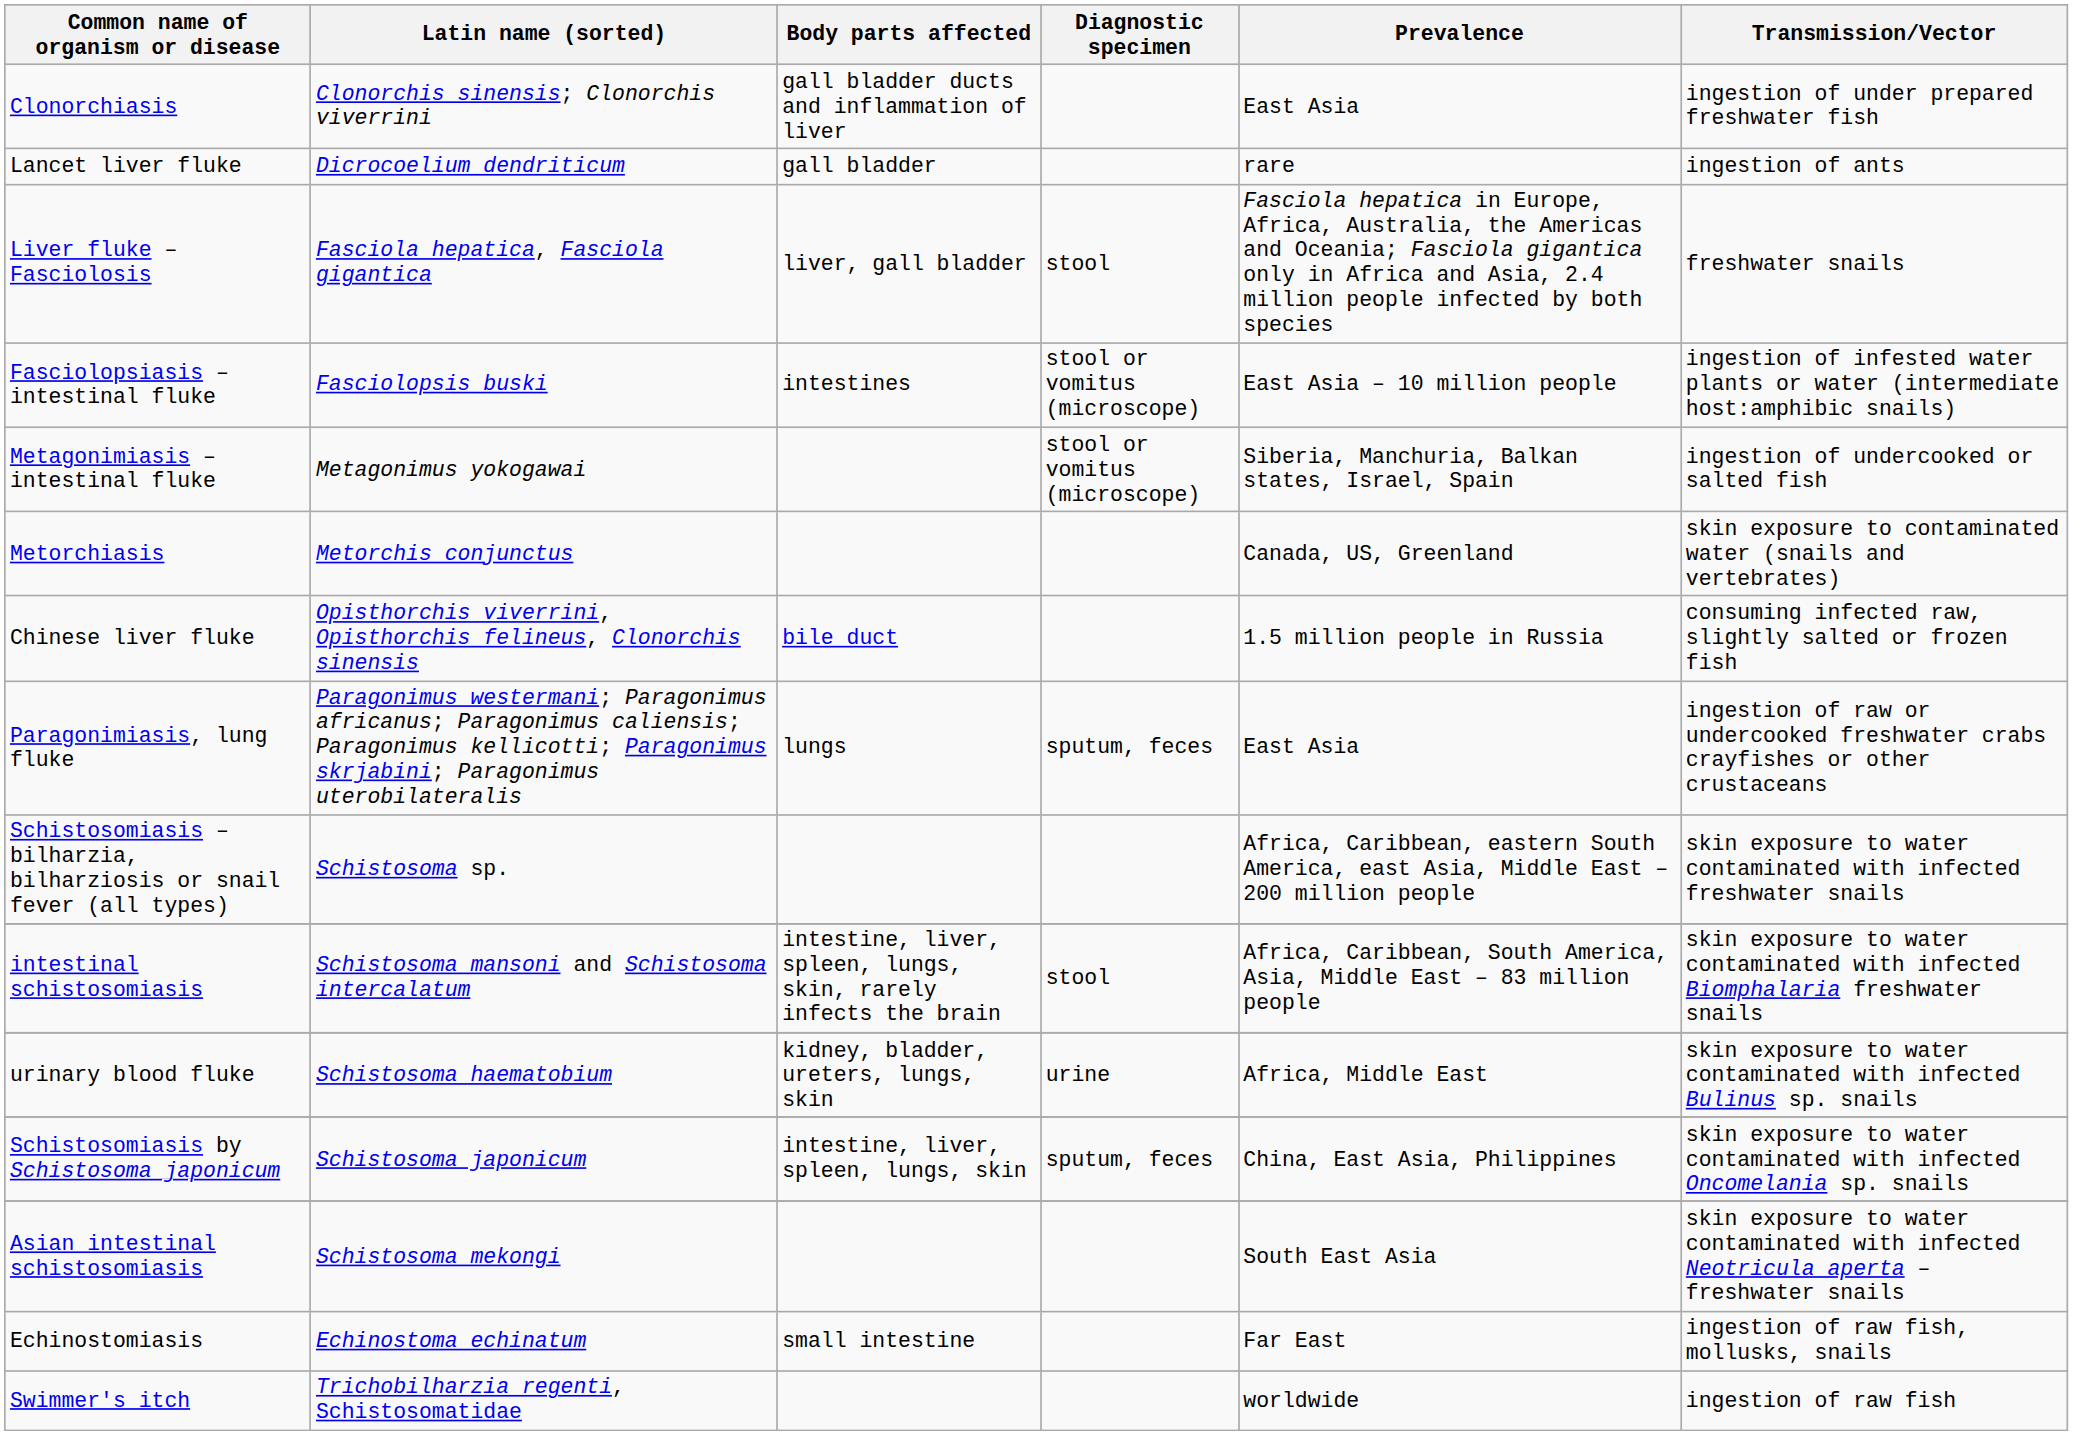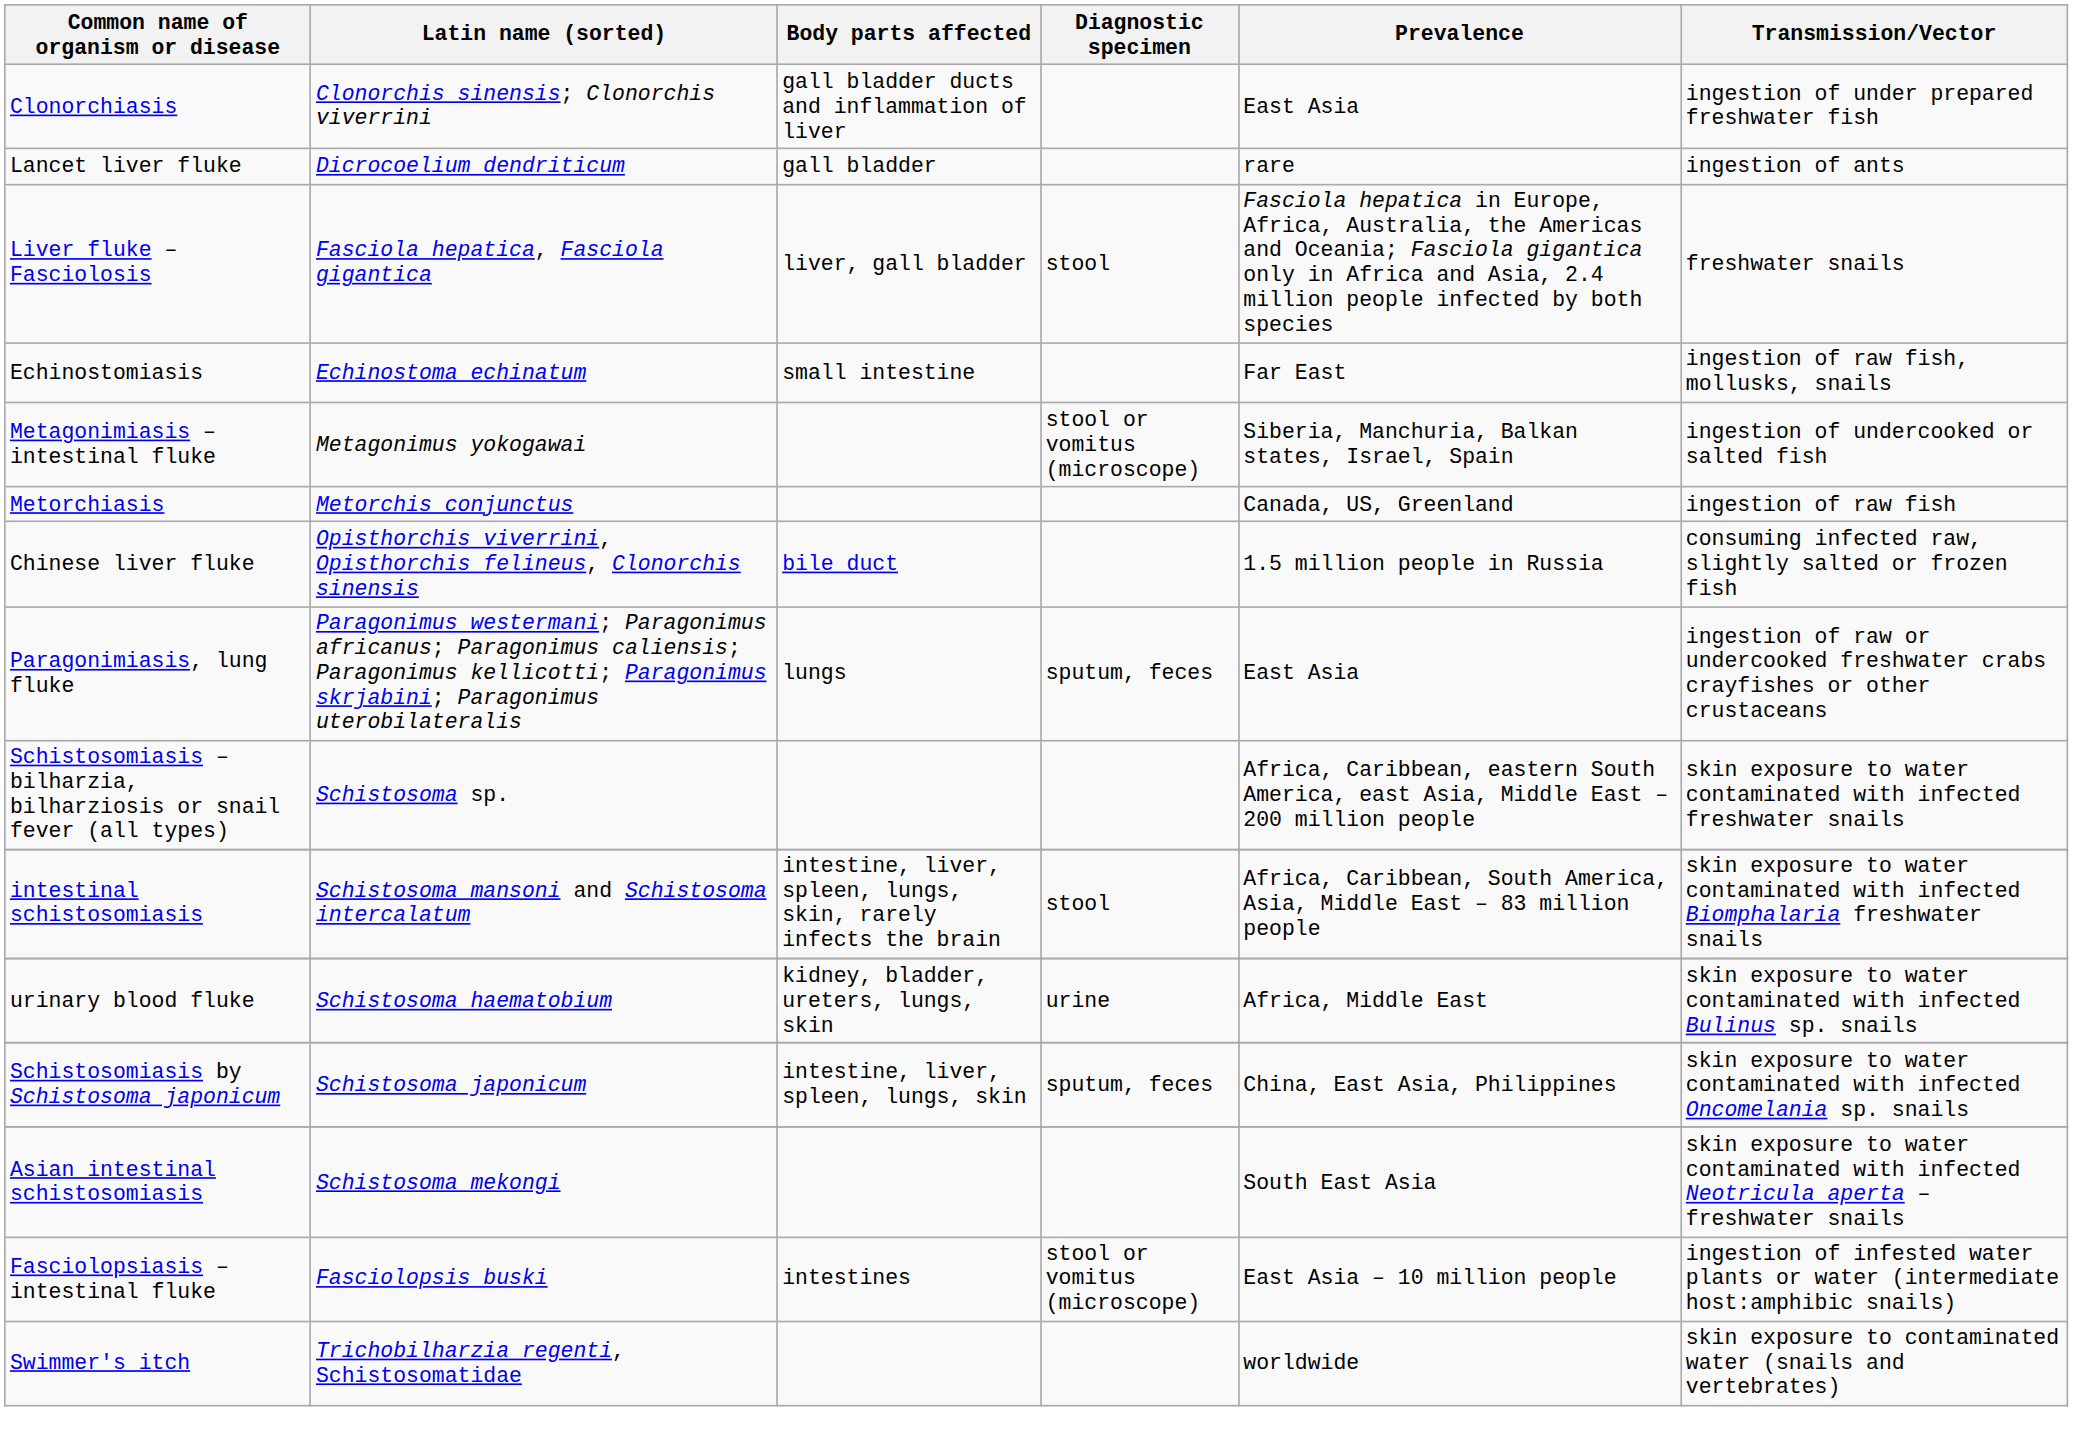rows swapped: Fasciolopsiasis – intestinal fluke <-> Echinostomiasis
Metorchiasis | Transmission/Vector: skin exposure to contaminated water (snails and vertebrates) -> ingestion of raw fish
Swimmer's itch | Transmission/Vector: ingestion of raw fish -> skin exposure to contaminated water (snails and vertebrates)
